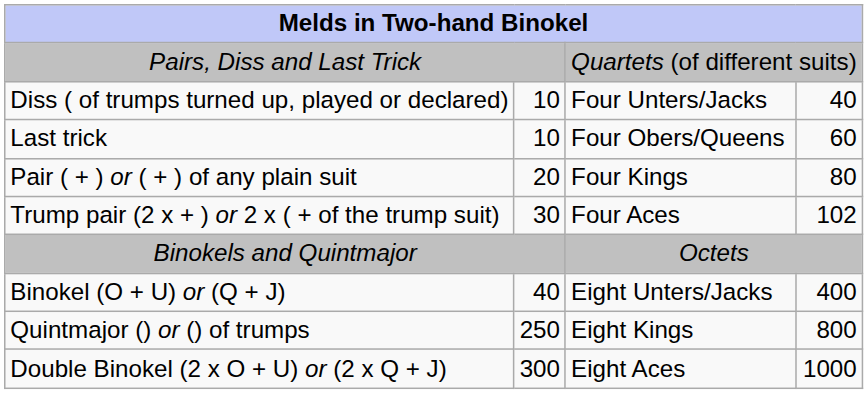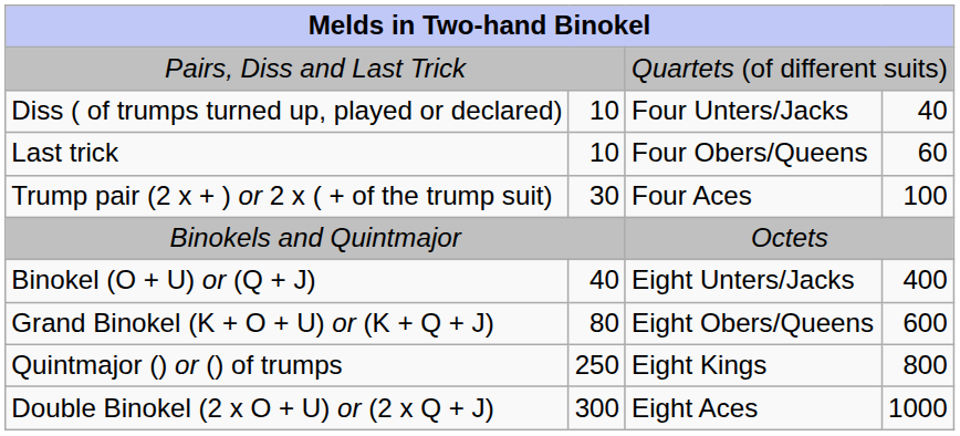- row: Pair ( + ) or ( + ) of any plain suit | 20 | Four Kings | 80
Trump pair (2 x + ) or 2 x ( + of the trump suit) | column 4: 102 -> 100
+ row: Grand Binokel (K + O + U) or (K + Q + J) | 80 | Eight Obers/Queens | 600
